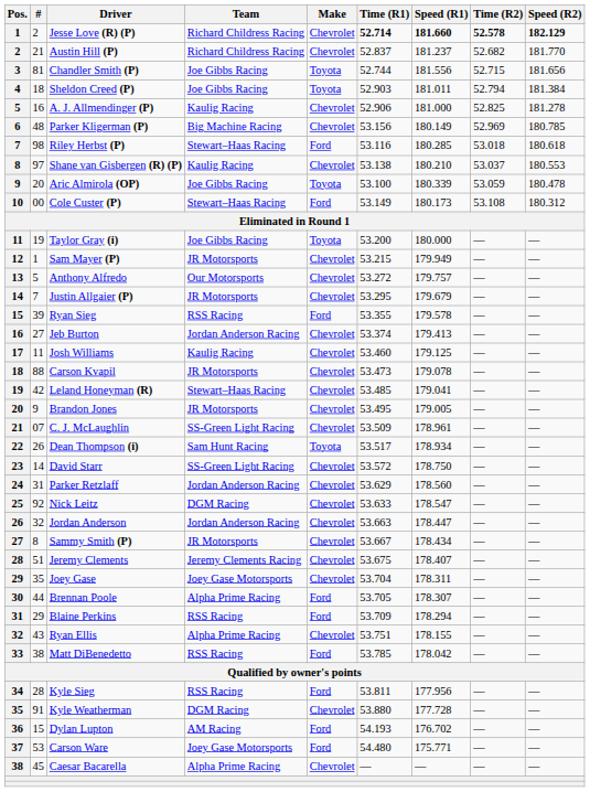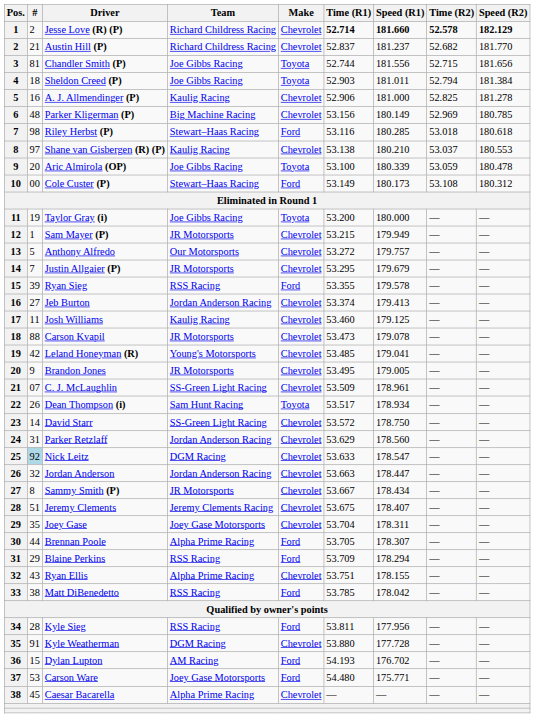Leland Honeyman (R) | Team: Stewart–Haas Racing -> Young's Motorsports
Nick Leitz | #: no background -> lightblue background
